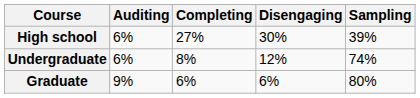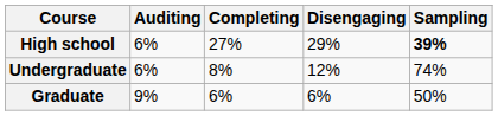High school | Disengaging: 30% -> 29%
High school | Sampling: normal -> bold
Graduate | Sampling: 80% -> 50%
